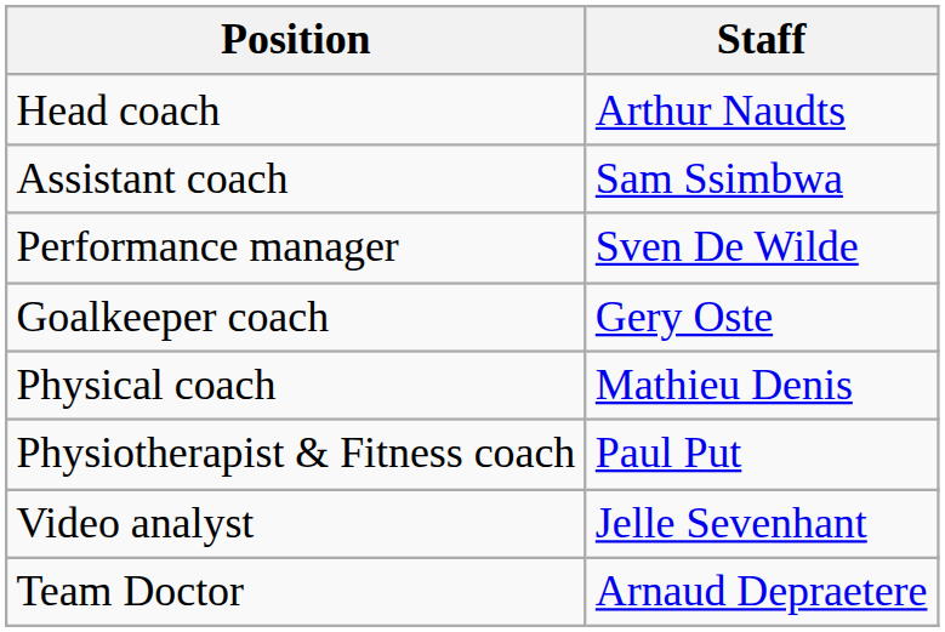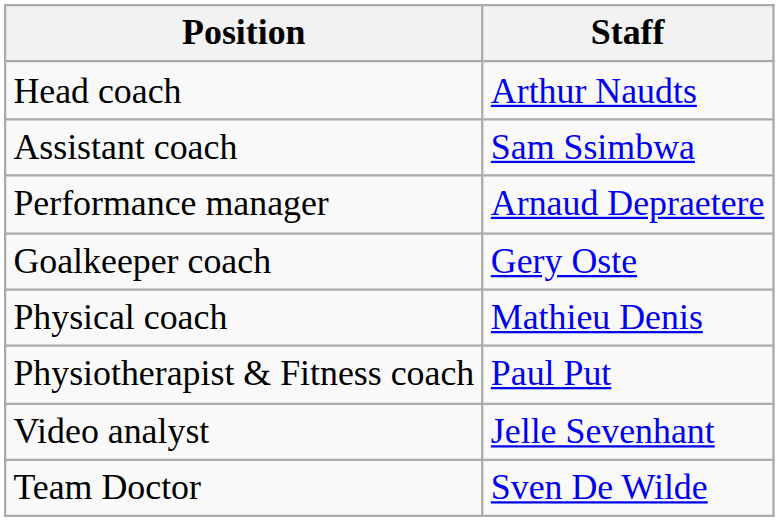Performance manager | Staff: Sven De Wilde -> Arnaud Depraetere
Team Doctor | Staff: Arnaud Depraetere -> Sven De Wilde
